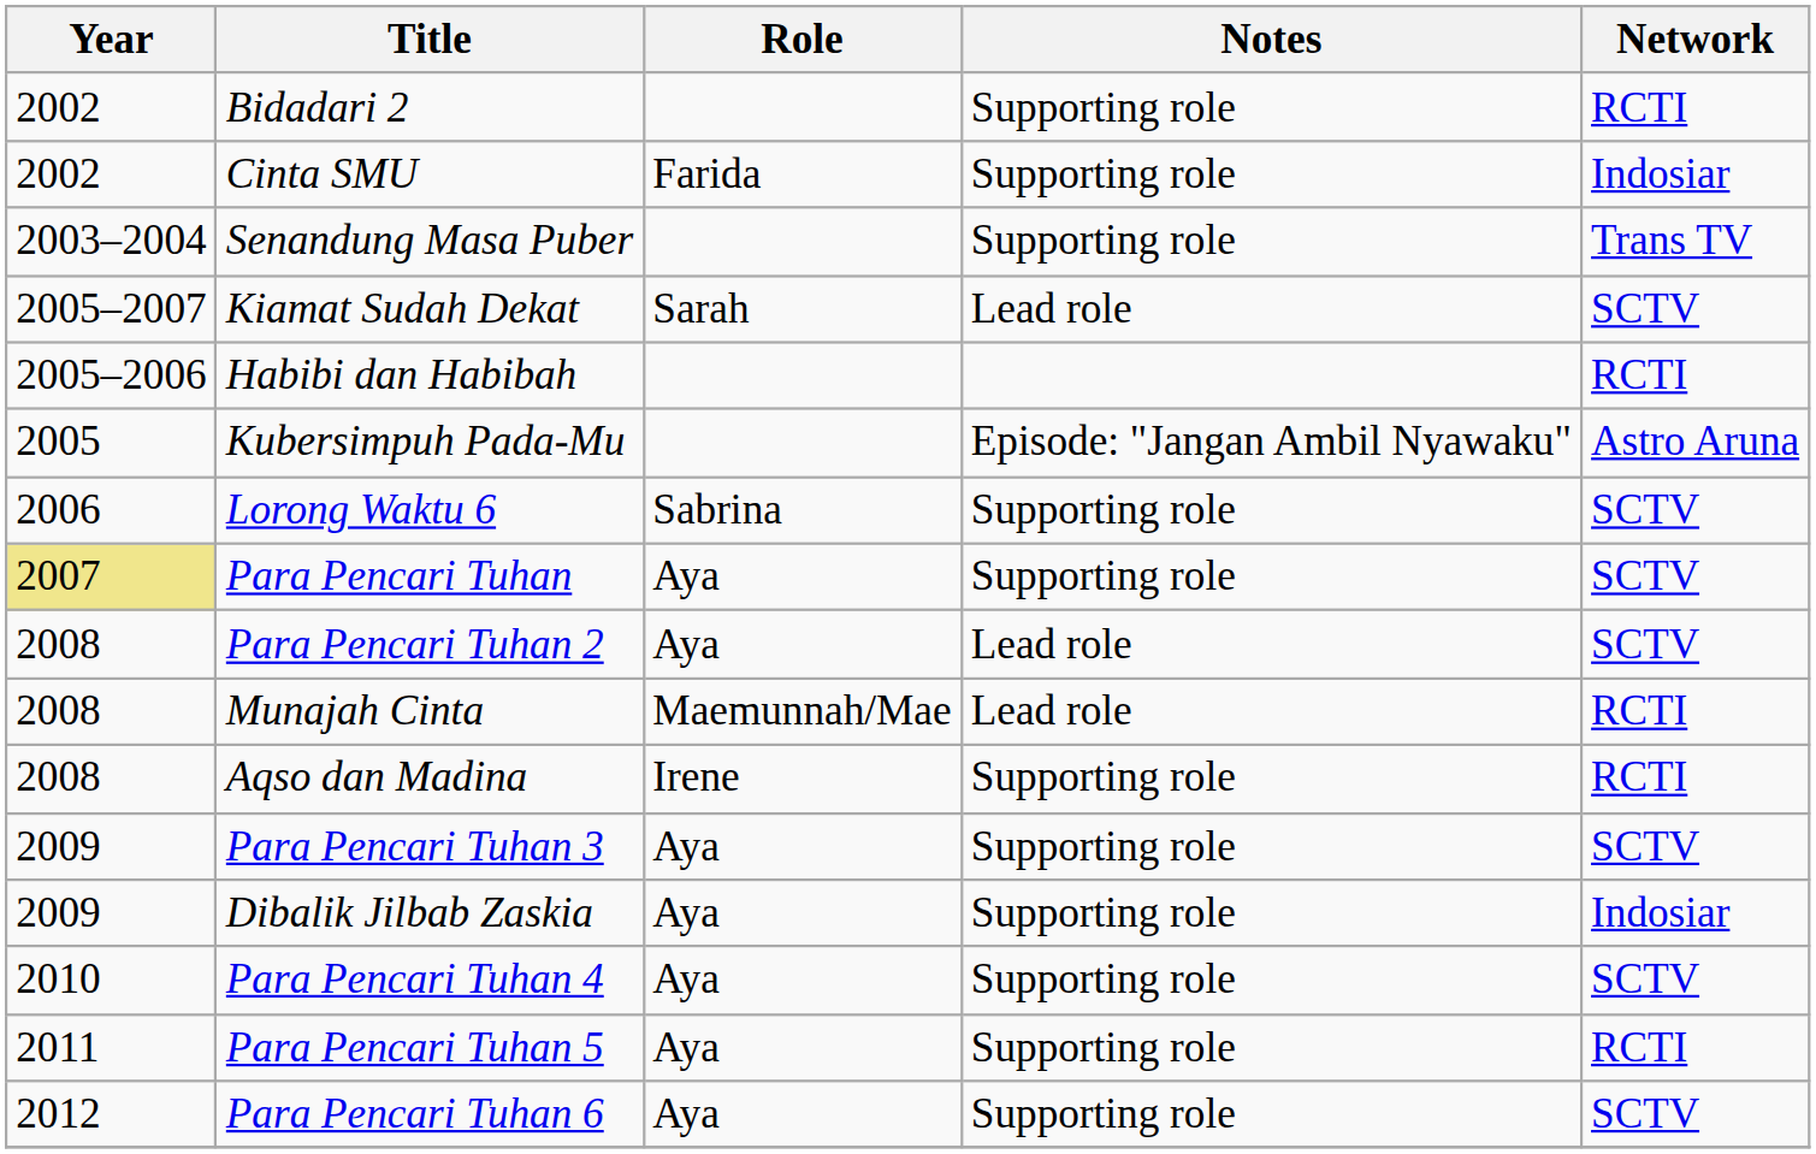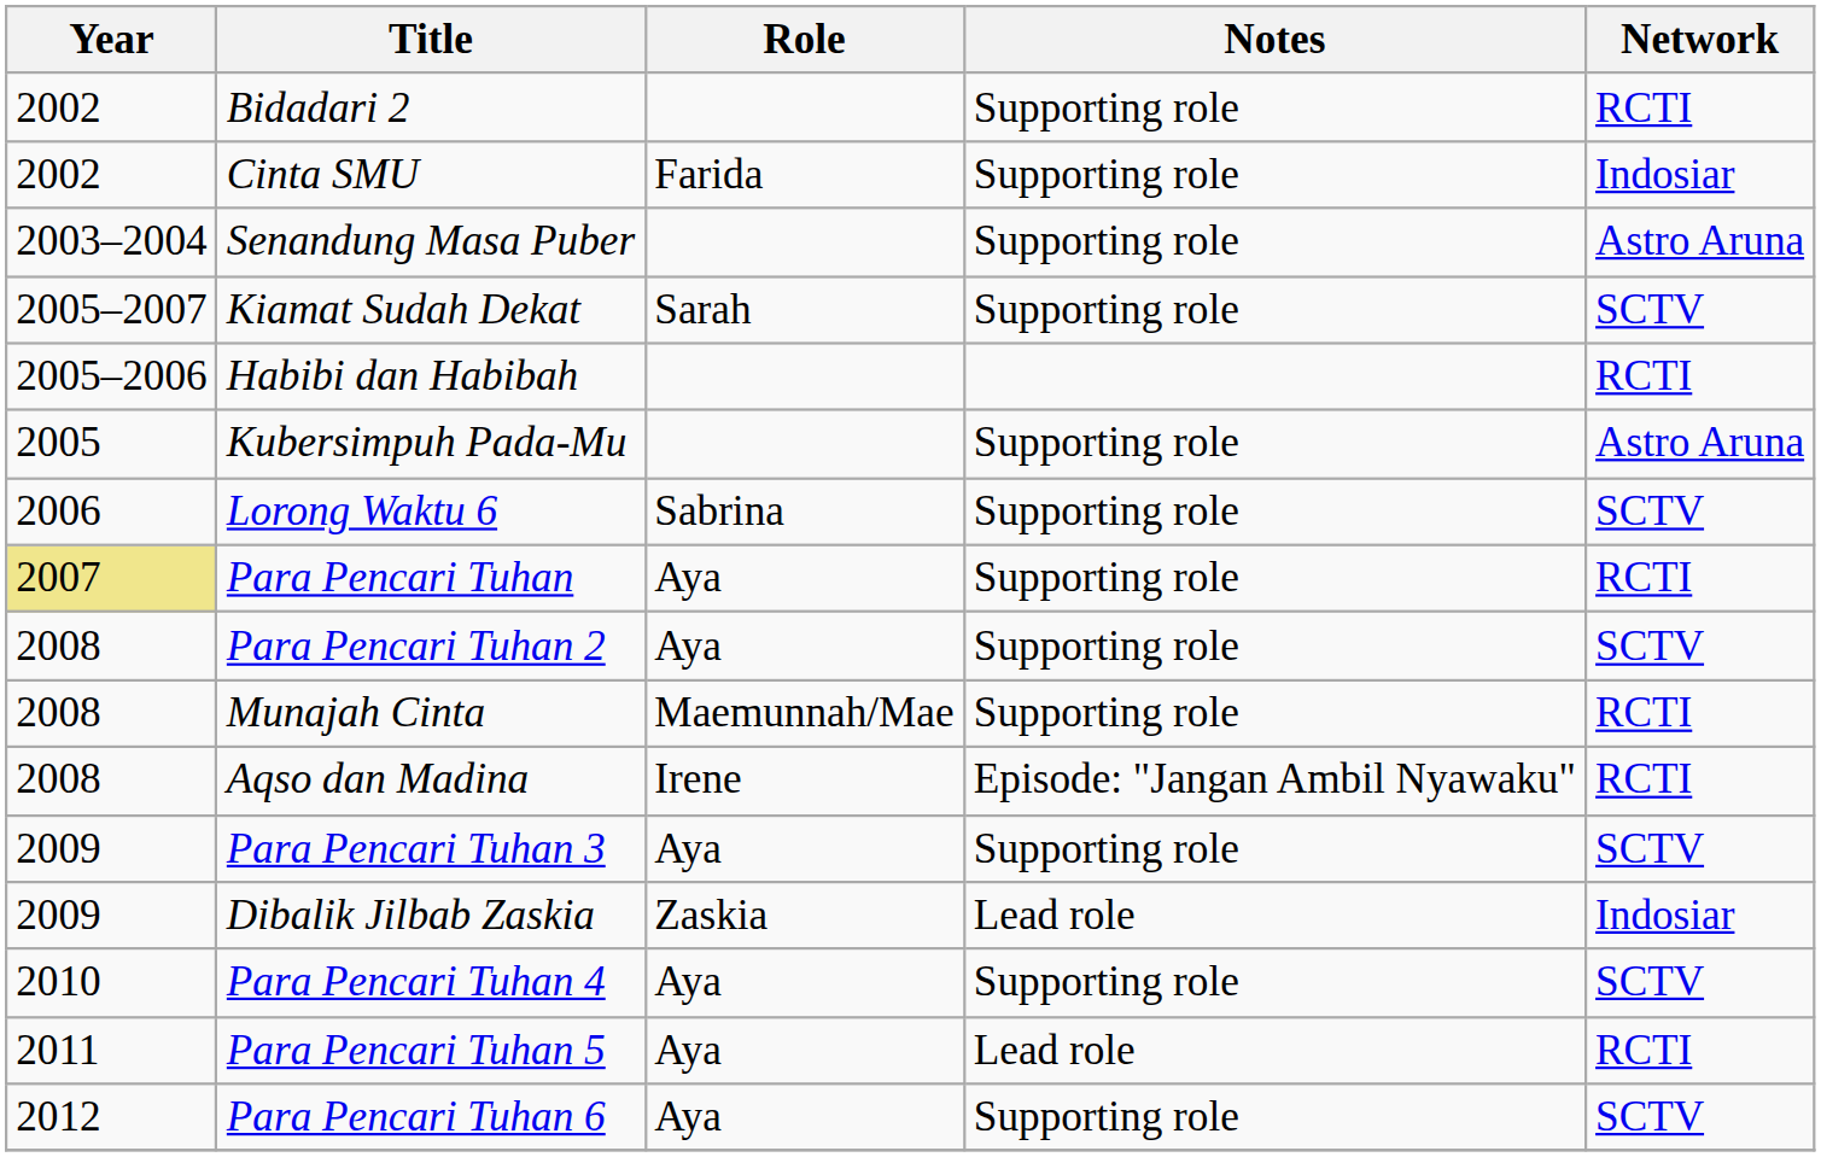Senandung Masa Puber | Network: Trans TV -> Astro Aruna
Kiamat Sudah Dekat | Notes: Lead role -> Supporting role
Kubersimpuh Pada-Mu | Notes: Episode: "Jangan Ambil Nyawaku" -> Supporting role
Para Pencari Tuhan | Network: SCTV -> RCTI
Para Pencari Tuhan 2 | Notes: Lead role -> Supporting role
Munajah Cinta | Notes: Lead role -> Supporting role
Aqso dan Madina | Notes: Supporting role -> Episode: "Jangan Ambil Nyawaku"
Dibalik Jilbab Zaskia | Role: Aya -> Zaskia
Dibalik Jilbab Zaskia | Notes: Supporting role -> Lead role
Para Pencari Tuhan 5 | Notes: Supporting role -> Lead role
